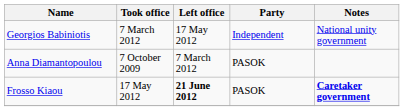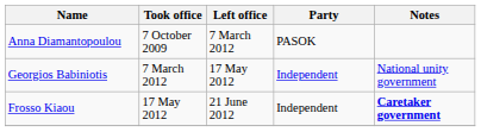rows swapped: Anna Diamantopoulou <-> Georgios Babiniotis
Frosso Kiaou | Left office: bold -> normal
Frosso Kiaou | Party: PASOK -> Independent
